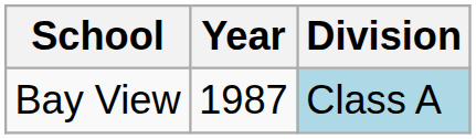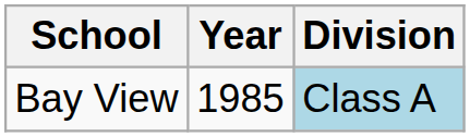Bay View | Year: 1987 -> 1985
